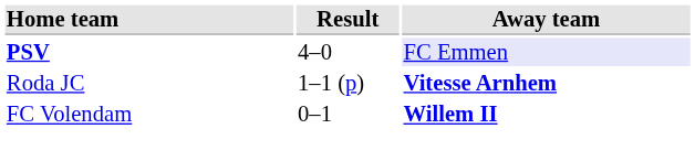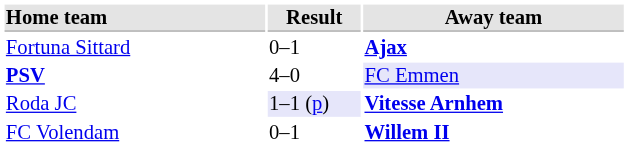+ row: Fortuna Sittard | 0–1 | Ajax
Roda JC | Result: no background -> lavender background
